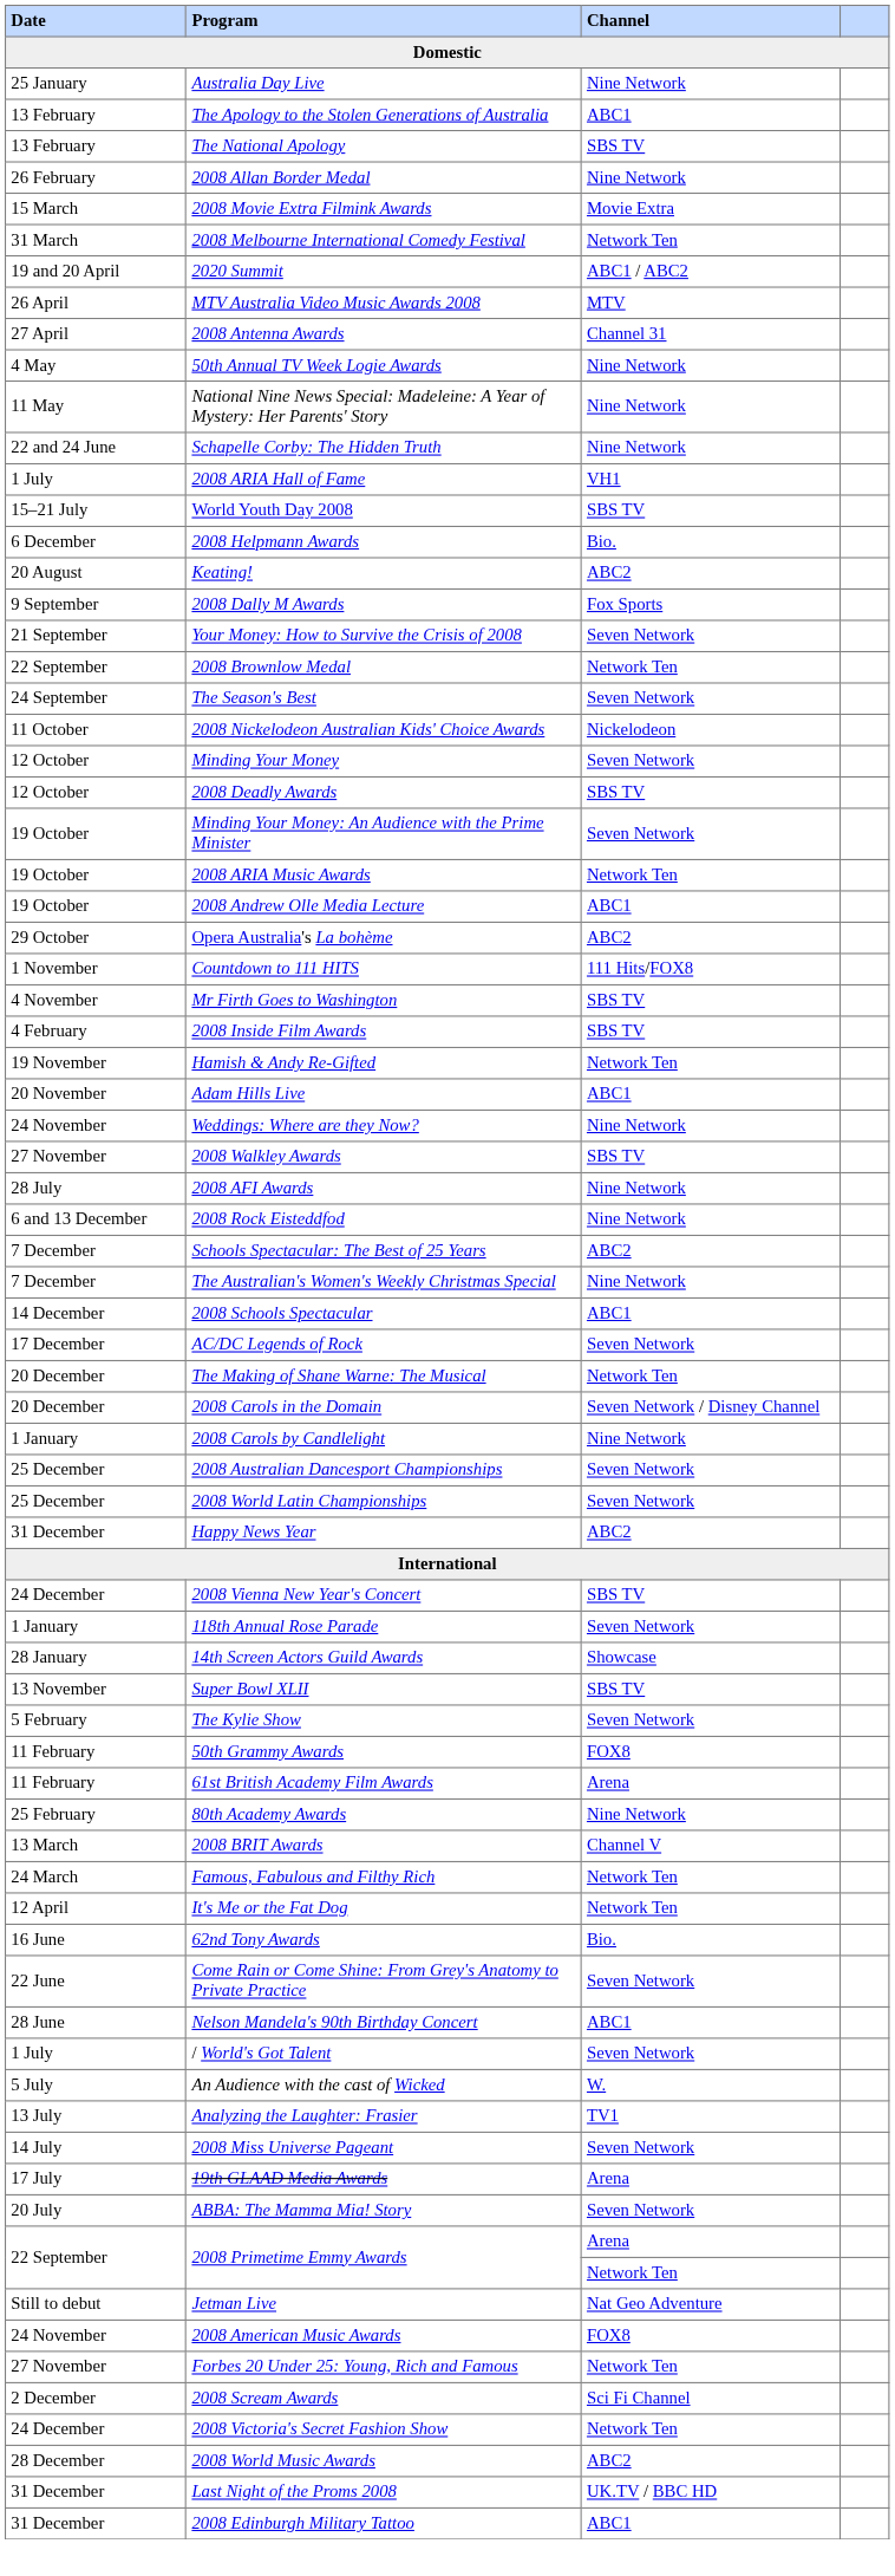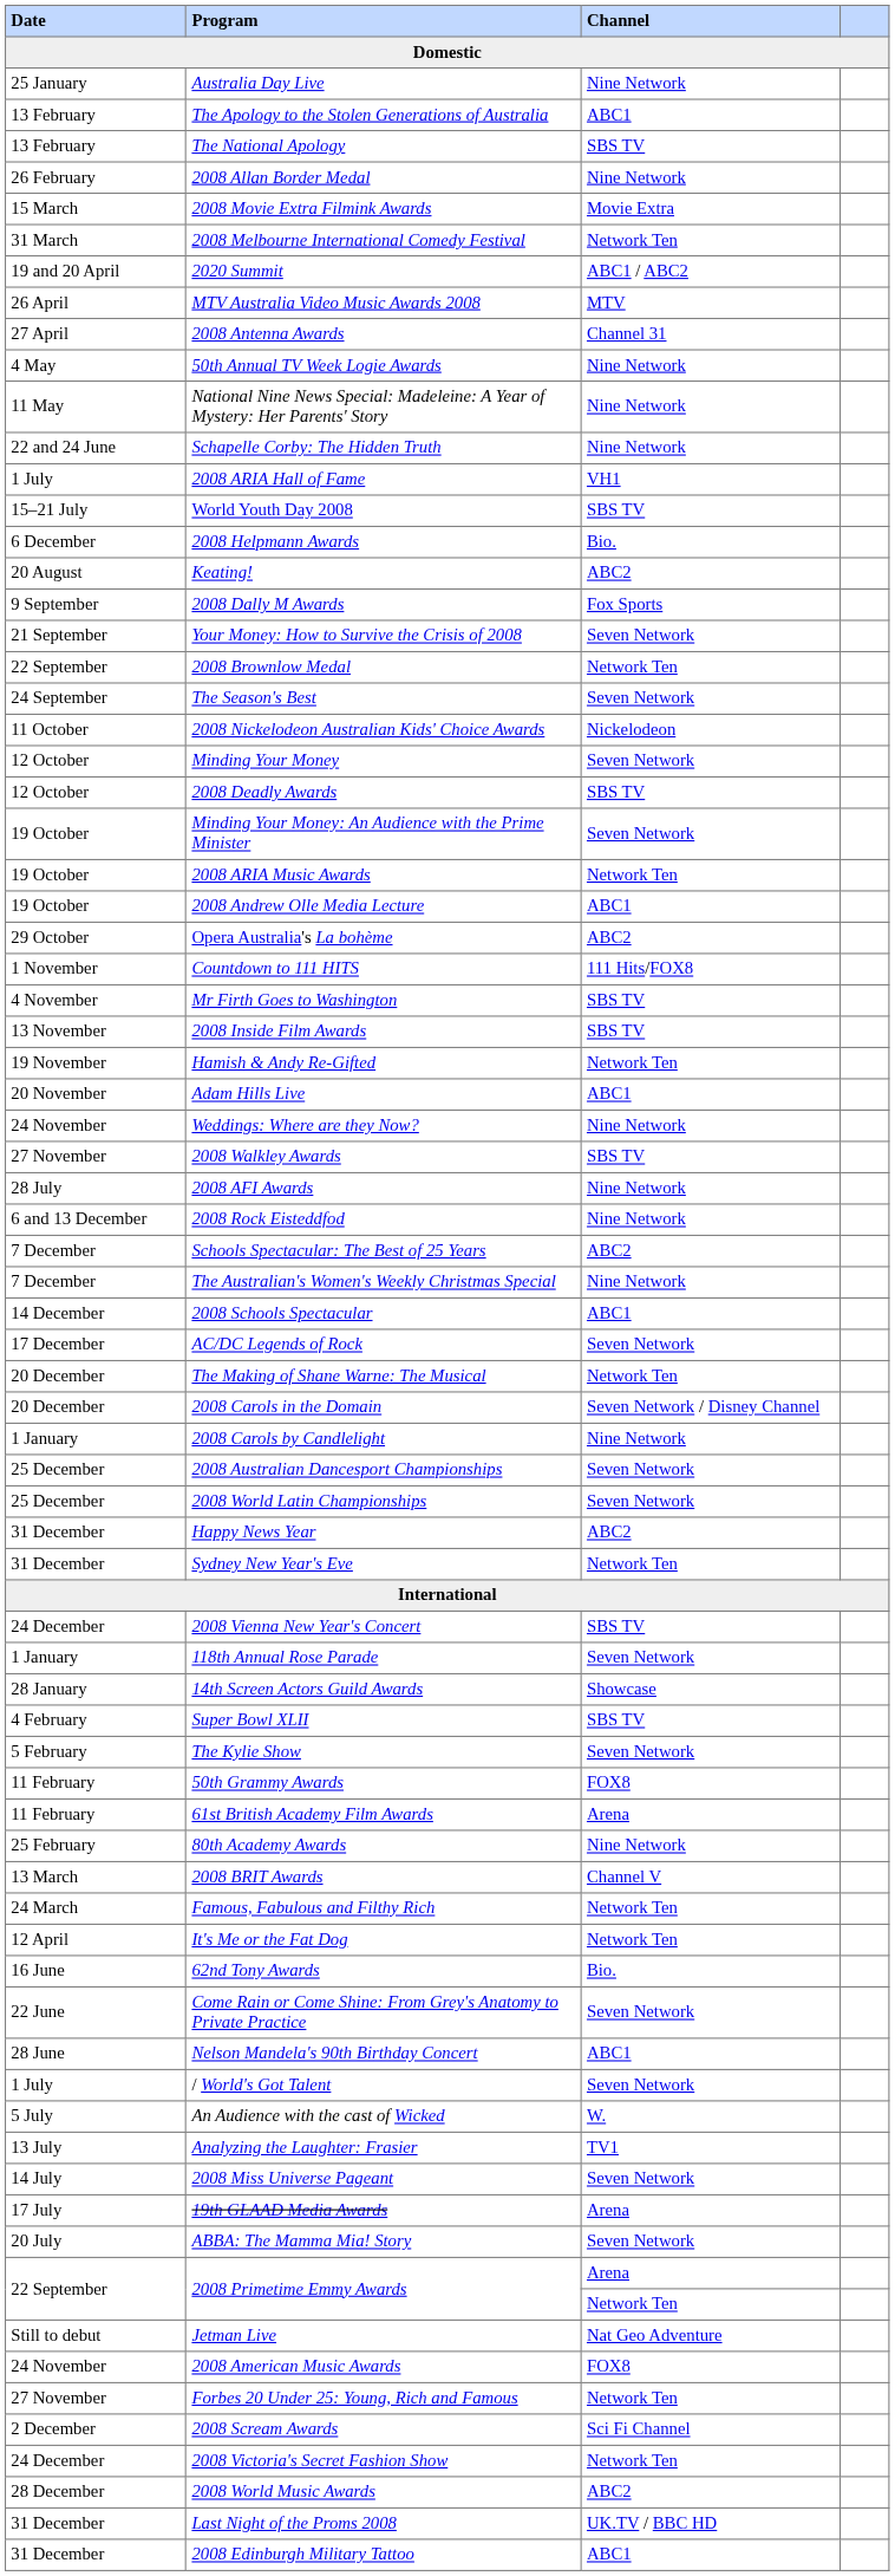2008 Inside Film Awards | Date: 4 February -> 13 November
+ row: 31 December | Sydney New Year's Eve | Network Ten
Super Bowl XLII | Date: 13 November -> 4 February
